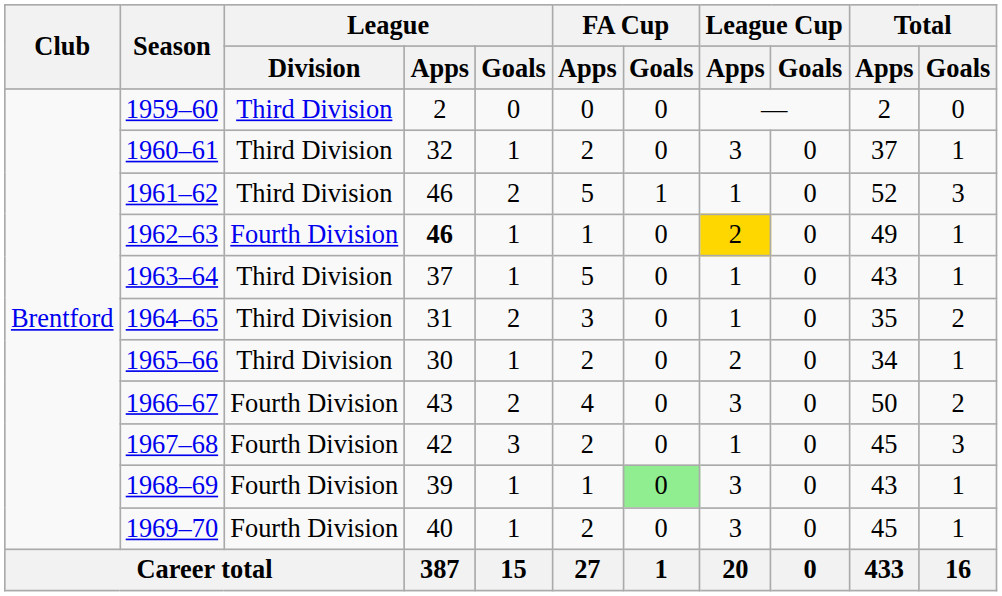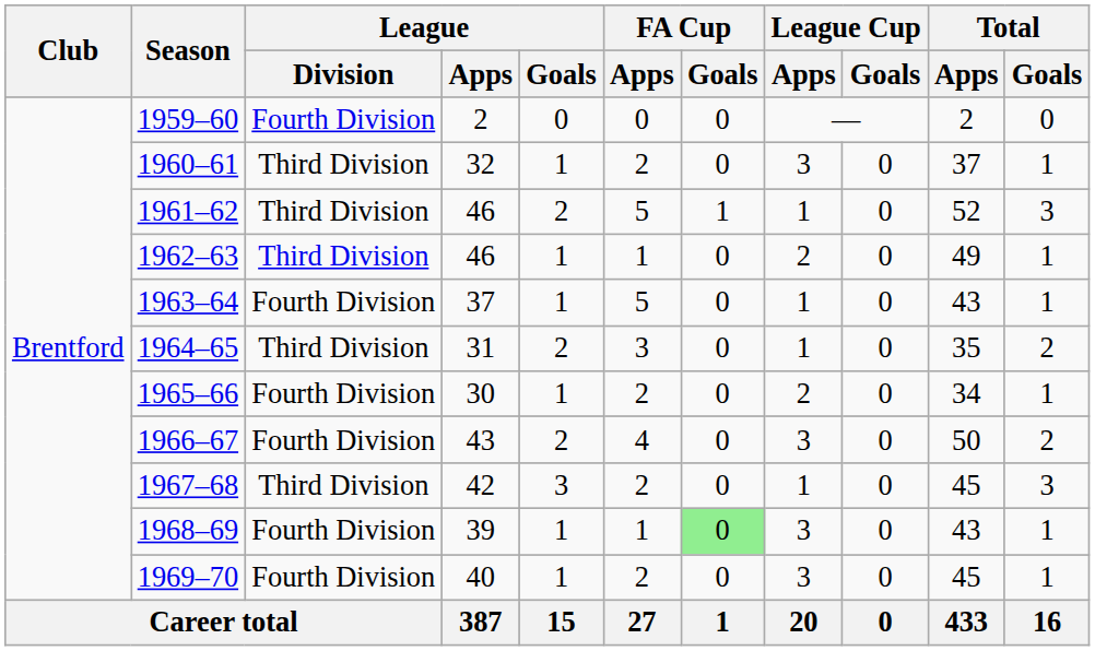1959–60 | League / Division: Third Division -> Fourth Division
1962–63 | League / Division: Fourth Division -> Third Division
1962–63 | League / Apps: bold -> normal
1962–63 | League Cup / Apps: gold background -> no background
1963–64 | League / Division: Third Division -> Fourth Division
1965–66 | League / Division: Third Division -> Fourth Division
1967–68 | League / Division: Fourth Division -> Third Division
